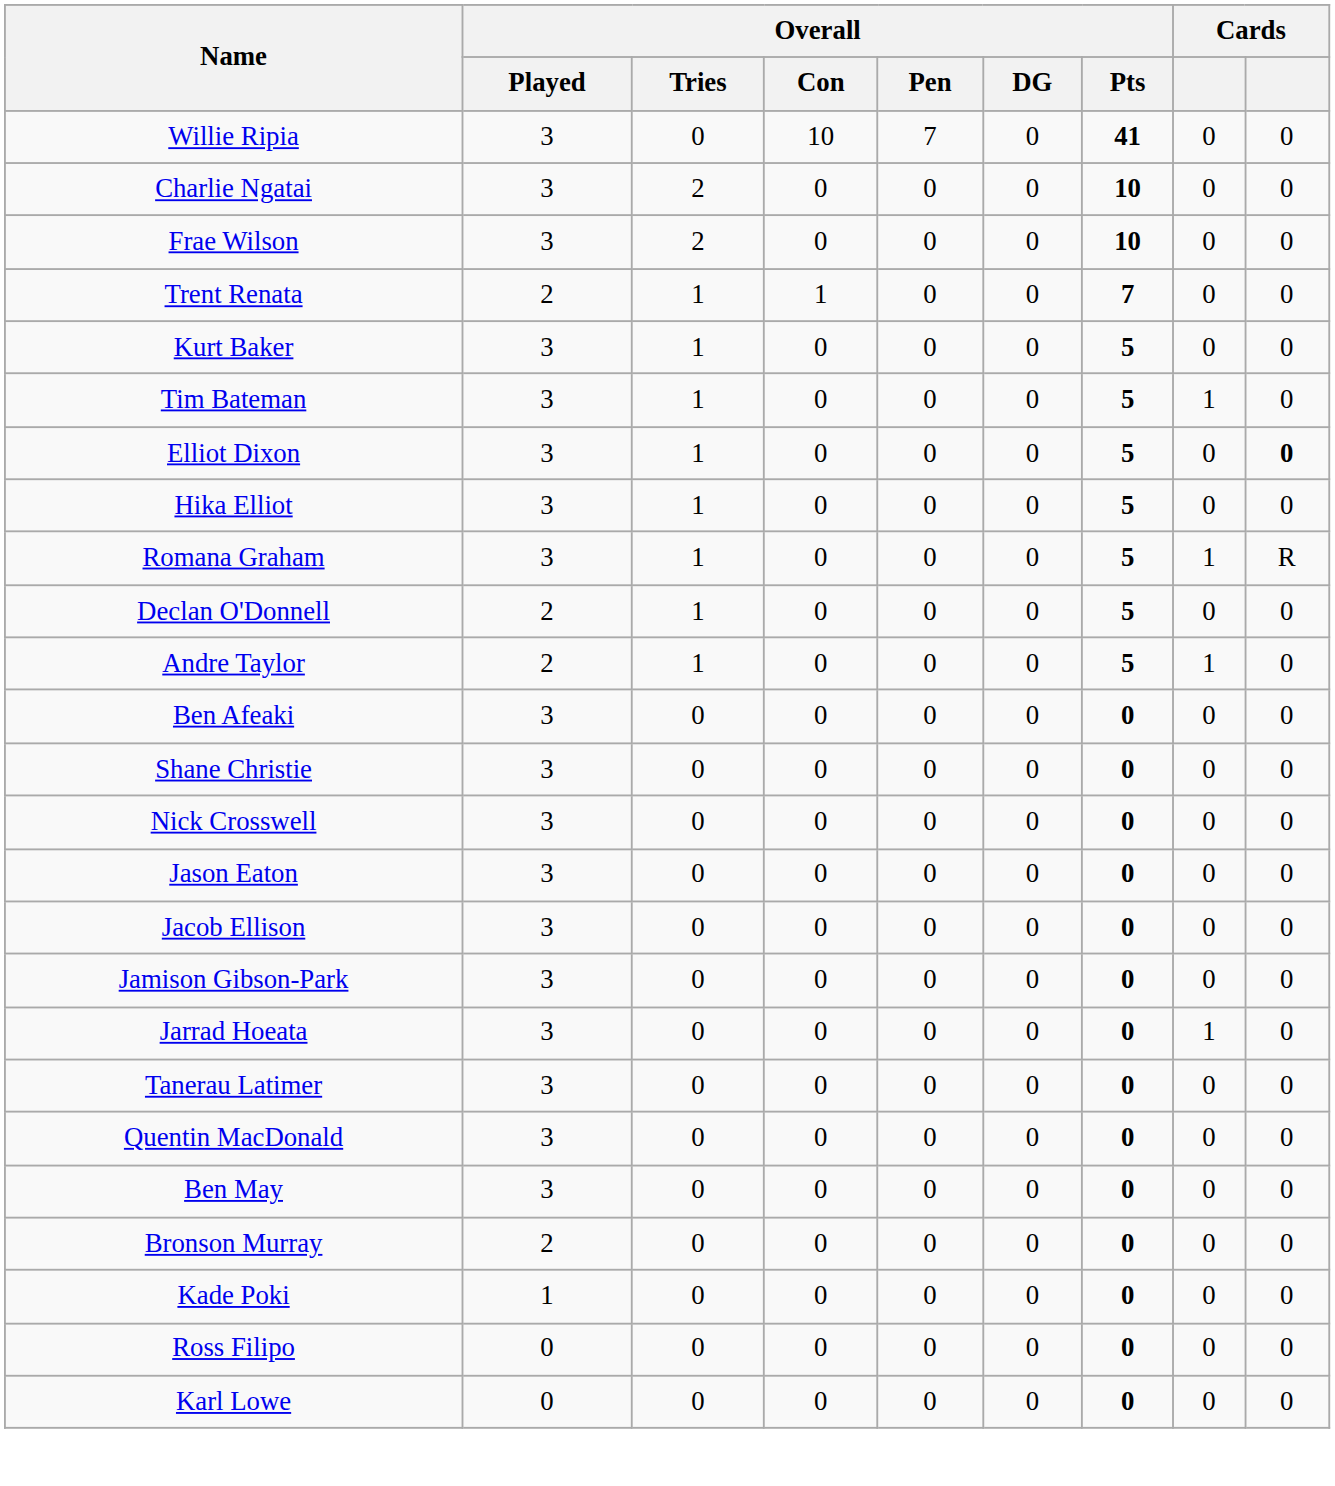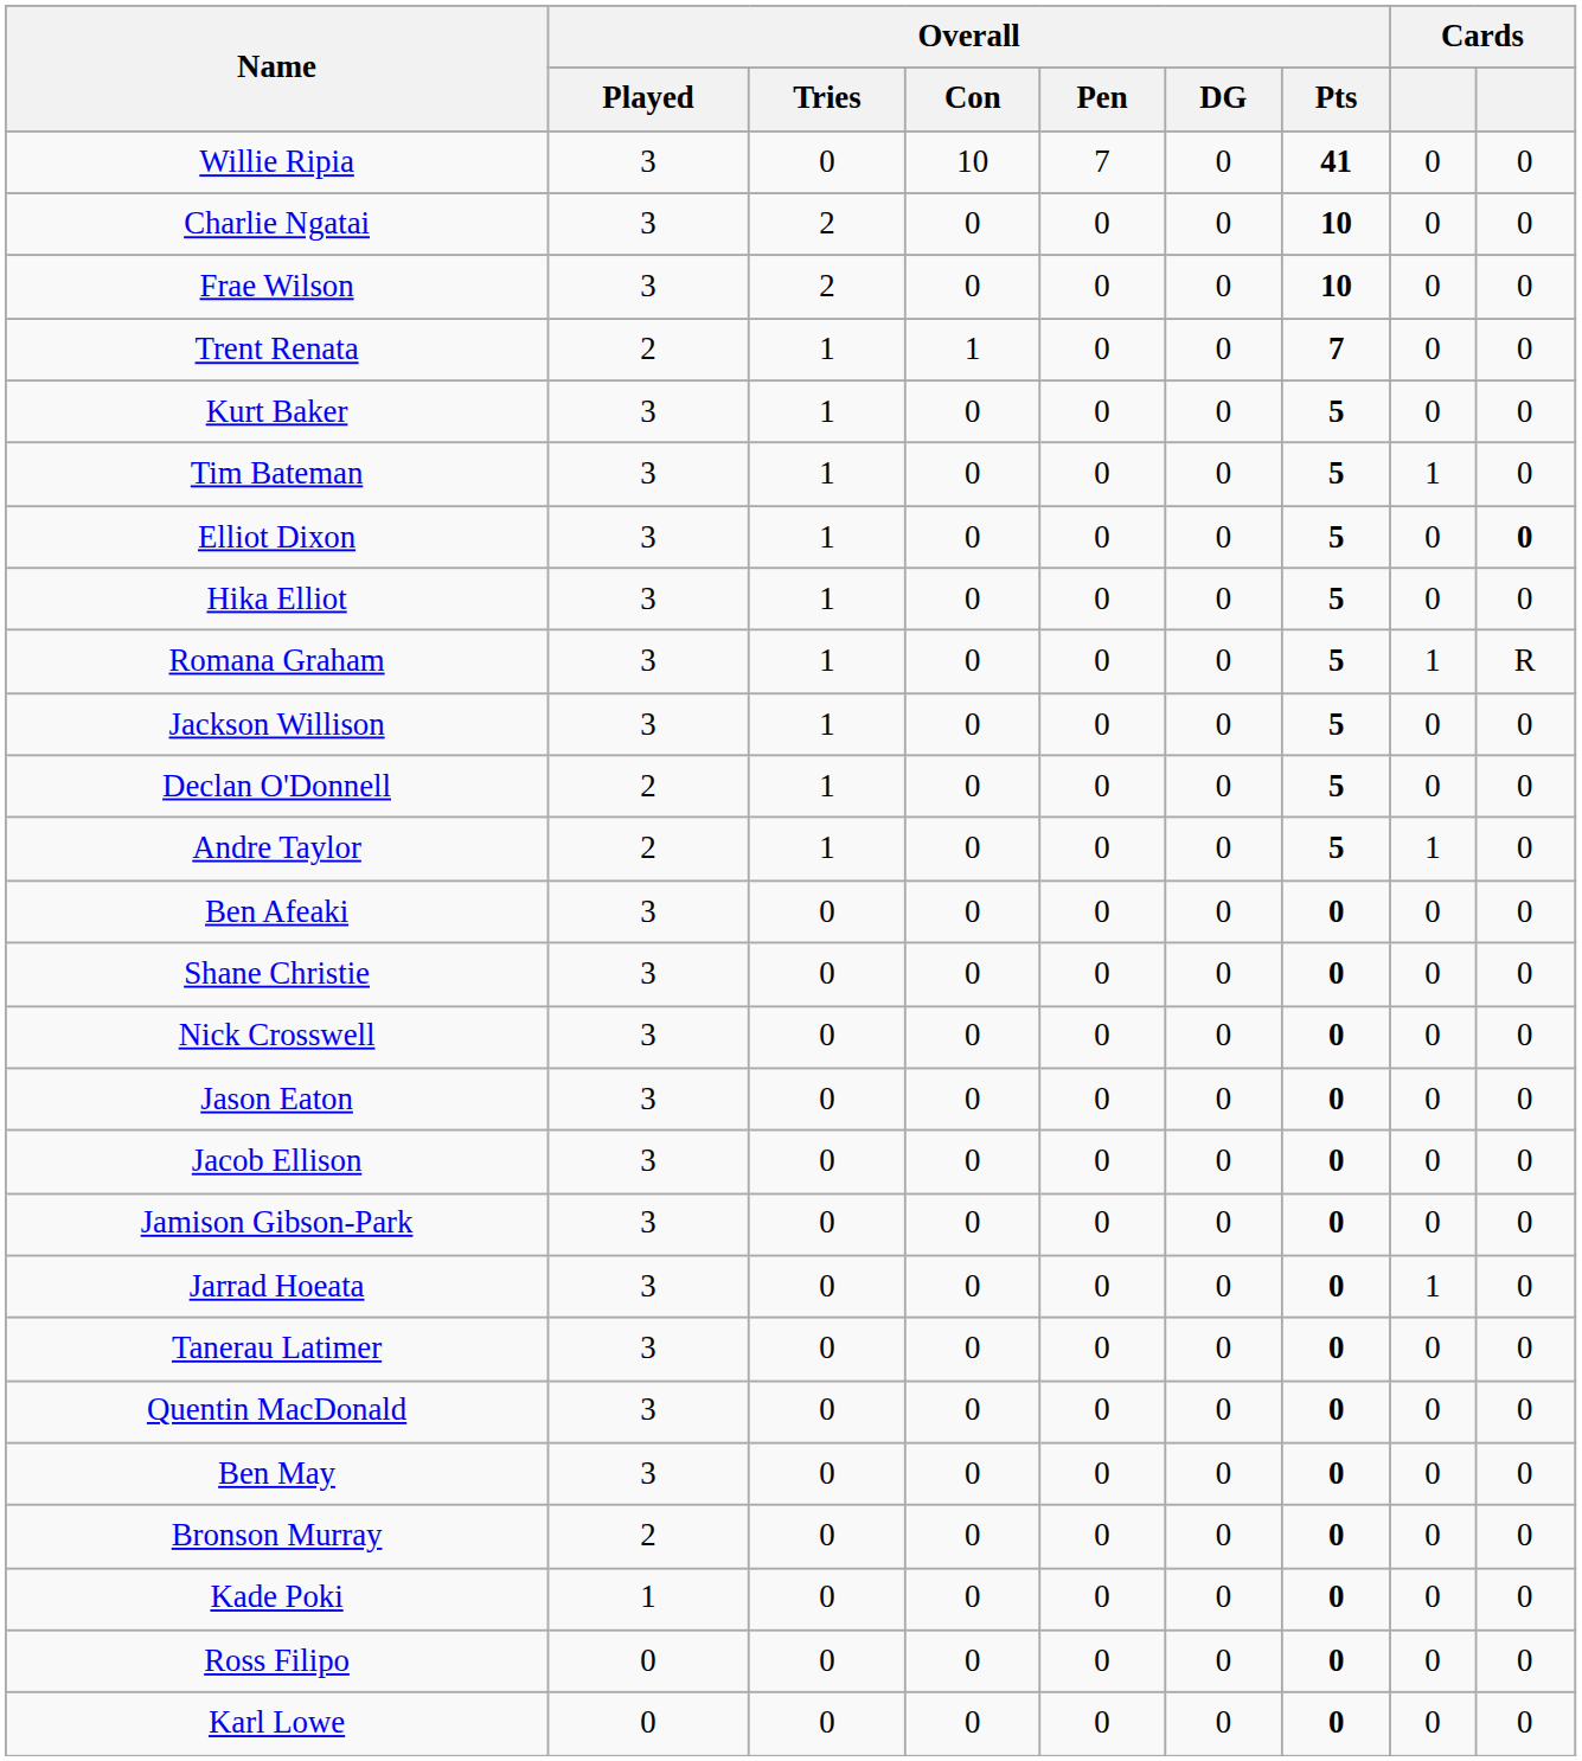+ row: Jackson Willison | 3 | 1 | 0 | 0 | 0 | 5 | 0 | 0
